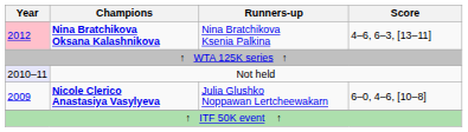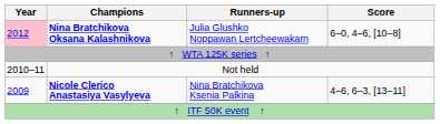Nina Bratchikova Oksana Kalashnikova | Runners-up: Nina Bratchikova Ksenia Palkina -> Julia Glushko Noppawan Lertcheewakarn
Nina Bratchikova Oksana Kalashnikova | Score: 4–6, 6–3, [13–11] -> 6–0, 4–6, [10–8]
Not held | Year: lavender background -> no background
Nicole Clerico Anastasiya Vasylyeva | Runners-up: Julia Glushko Noppawan Lertcheewakarn -> Nina Bratchikova Ksenia Palkina
Nicole Clerico Anastasiya Vasylyeva | Score: 6–0, 4–6, [10–8] -> 4–6, 6–3, [13–11]
